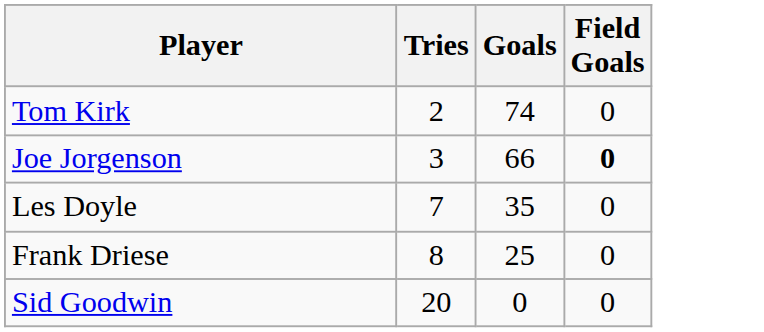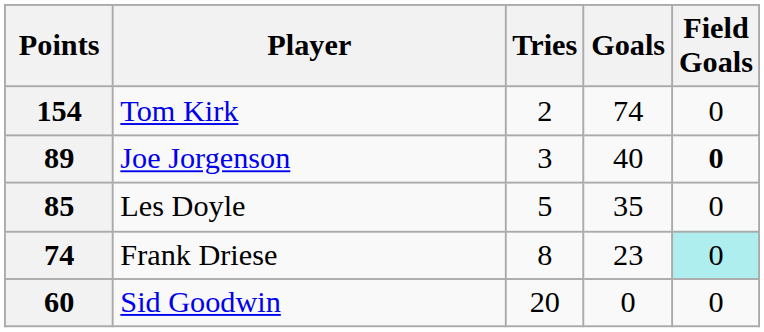+ column: Points | 154 | 89 | 85 | 74 | 60
Joe Jorgenson | Goals: 66 -> 40
Les Doyle | Tries: 7 -> 5
Frank Driese | Goals: 25 -> 23
Frank Driese | Field Goals: no background -> paleturquoise background
